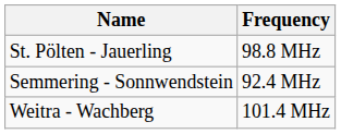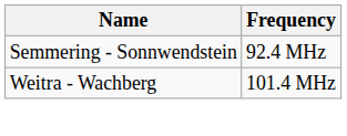- row: St. Pölten - Jauerling | 98.8 MHz
